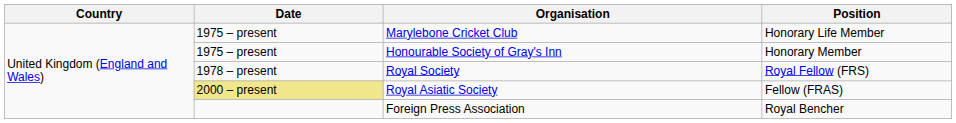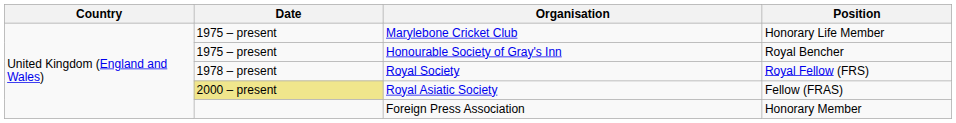Honourable Society of Gray's Inn | Position: Honorary Member -> Royal Bencher
Foreign Press Association | Position: Royal Bencher -> Honorary Member
